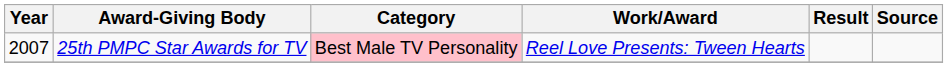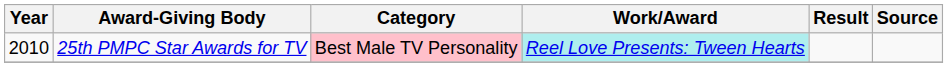25th PMPC Star Awards for TV | Year: 2007 -> 2010
25th PMPC Star Awards for TV | Work/Award: no background -> paleturquoise background
